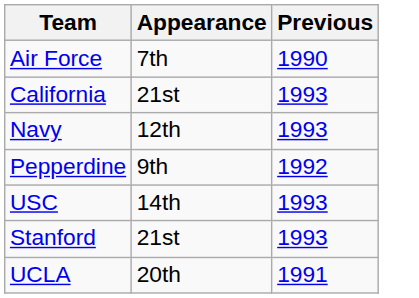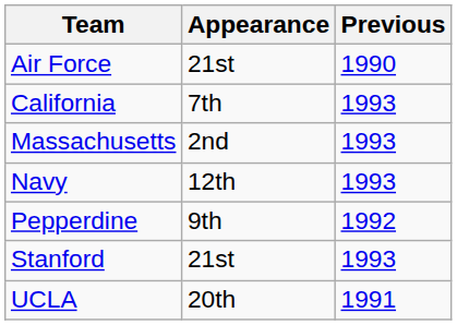Air Force | Appearance: 7th -> 21st
California | Appearance: 21st -> 7th
+ row: Massachusetts | 2nd | 1993
- row: USC | 14th | 1993
